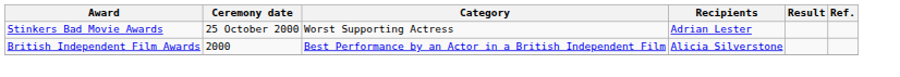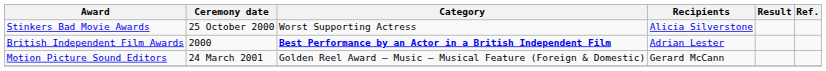Stinkers Bad Movie Awards | Recipients: Adrian Lester -> Alicia Silverstone
British Independent Film Awards | Category: normal -> bold
British Independent Film Awards | Recipients: Alicia Silverstone -> Adrian Lester
+ row: Motion Picture Sound Editors | 24 March 2001 | Golden Reel Award – Music – Musical Feature (Foreign & Domestic) | Gerard McCann
